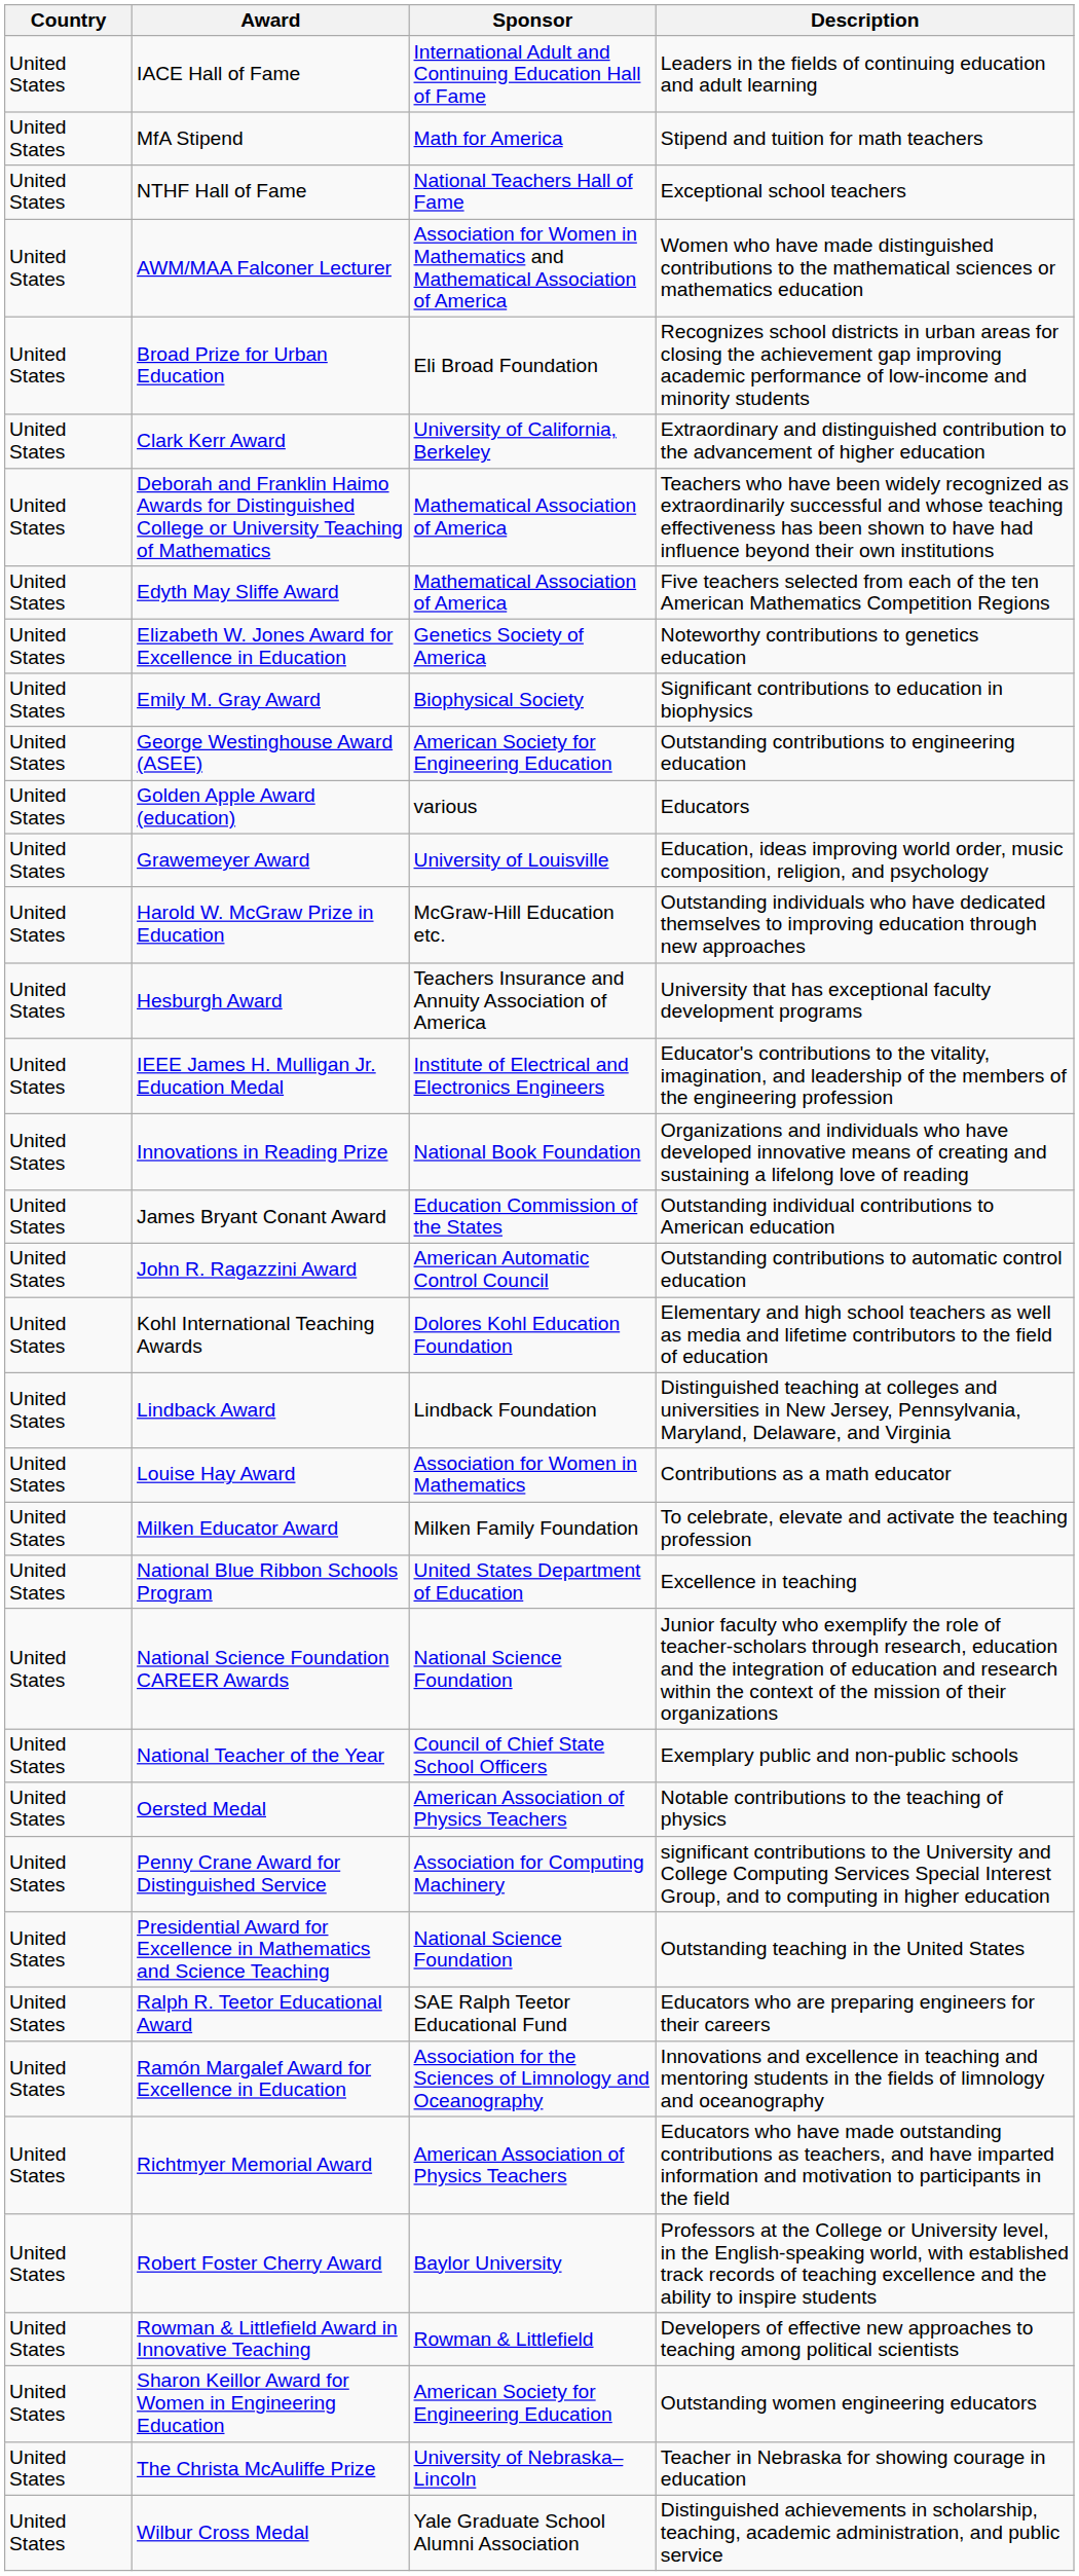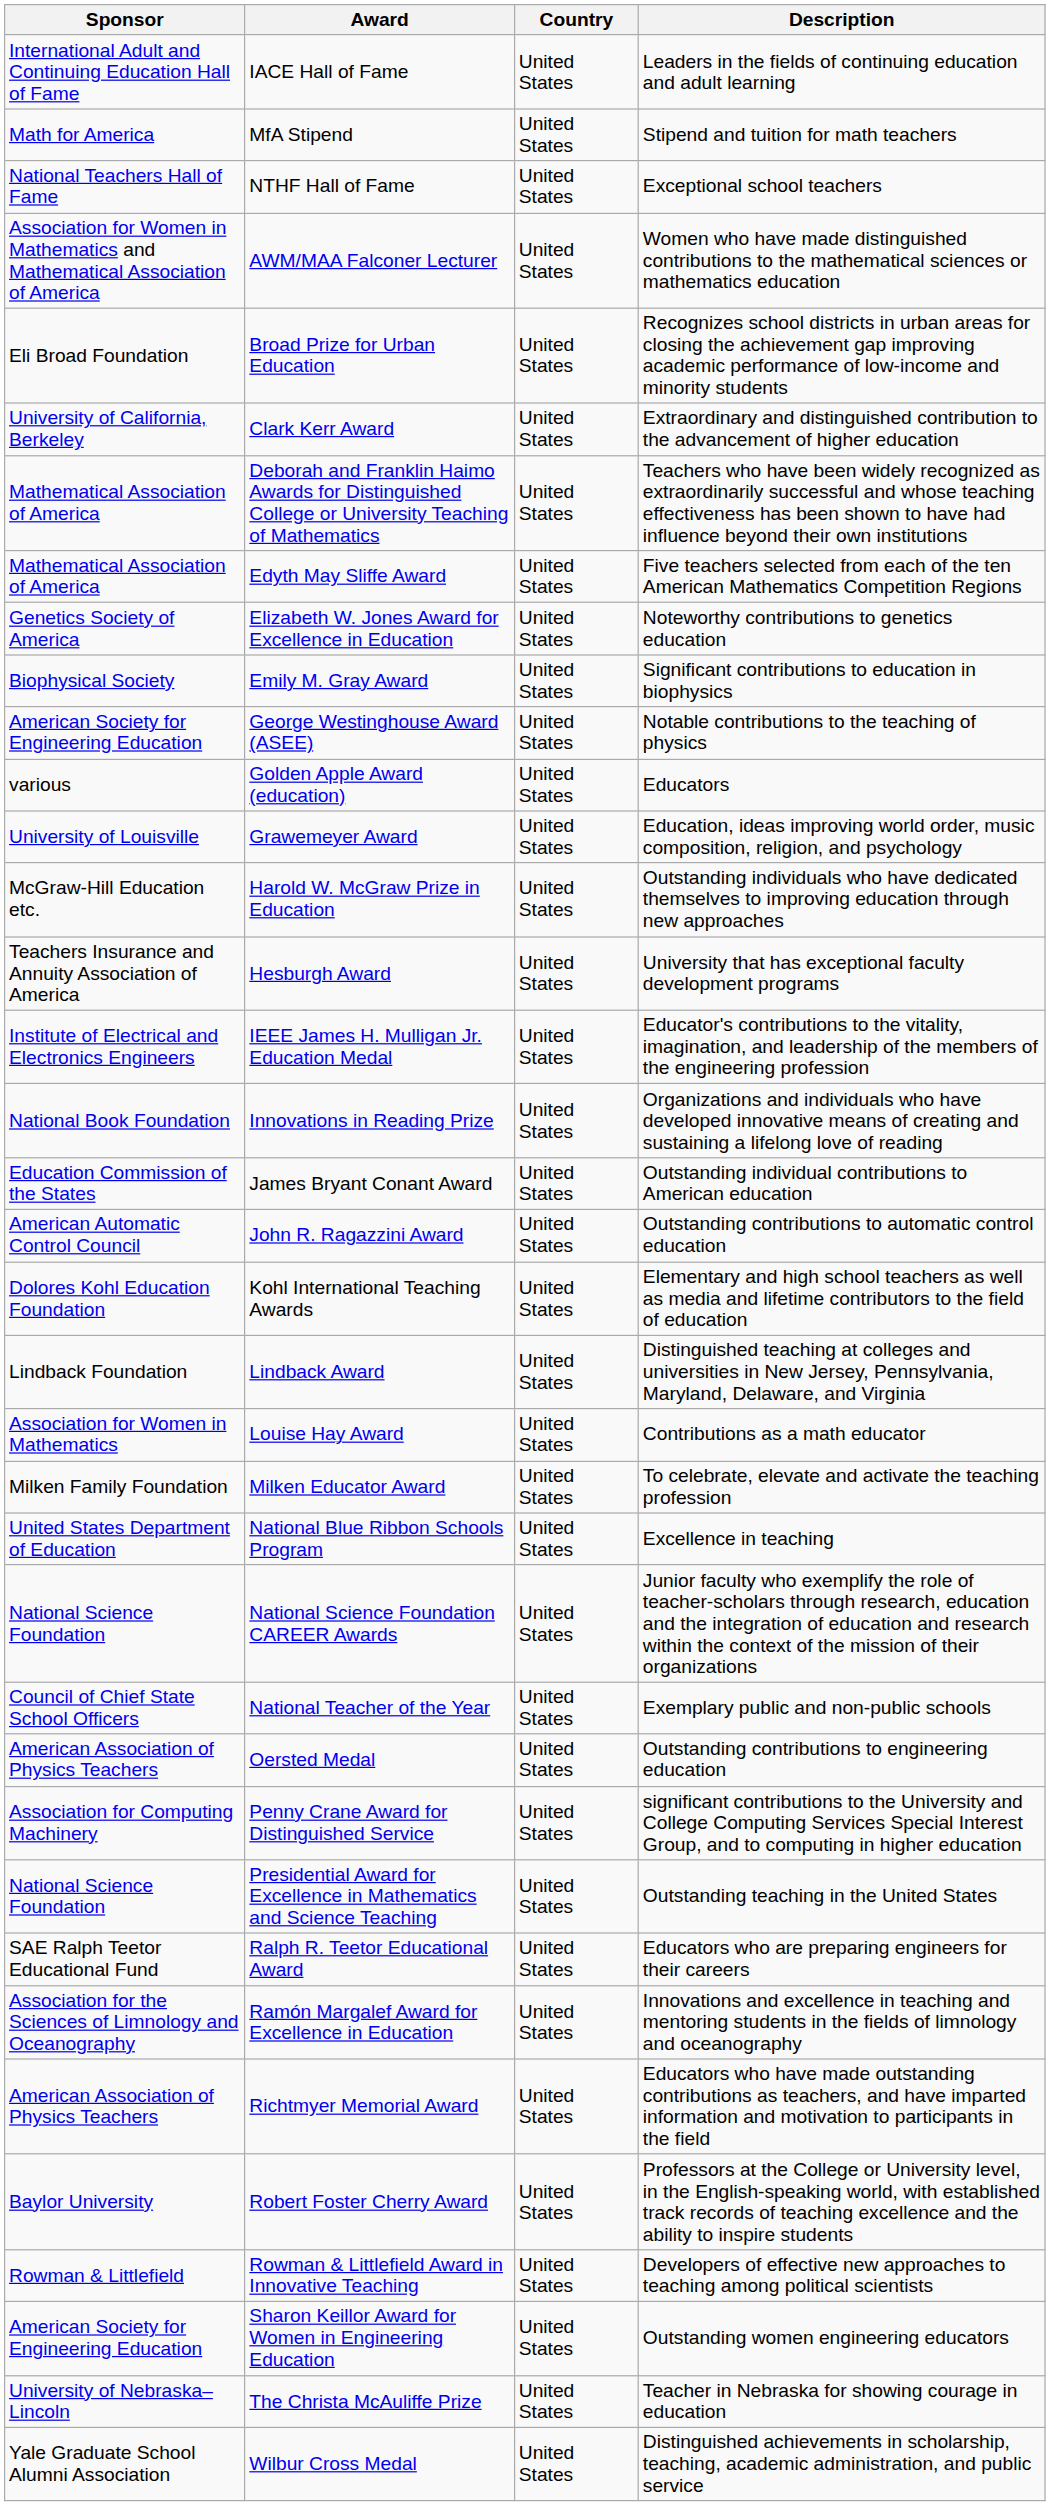columns swapped: Country <-> Sponsor
George Westinghouse Award (ASEE) | Description: Outstanding contributions to engineering education -> Notable contributions to the teaching of physics
Oersted Medal | Description: Notable contributions to the teaching of physics -> Outstanding contributions to engineering education
